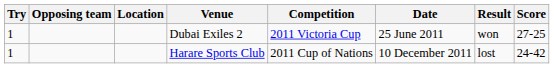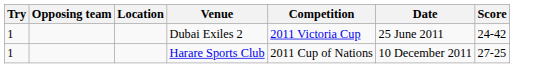- column: Result | won | lost
Dubai Exiles 2 | Score: 27-25 -> 24-42
Harare Sports Club | Score: 24-42 -> 27-25
